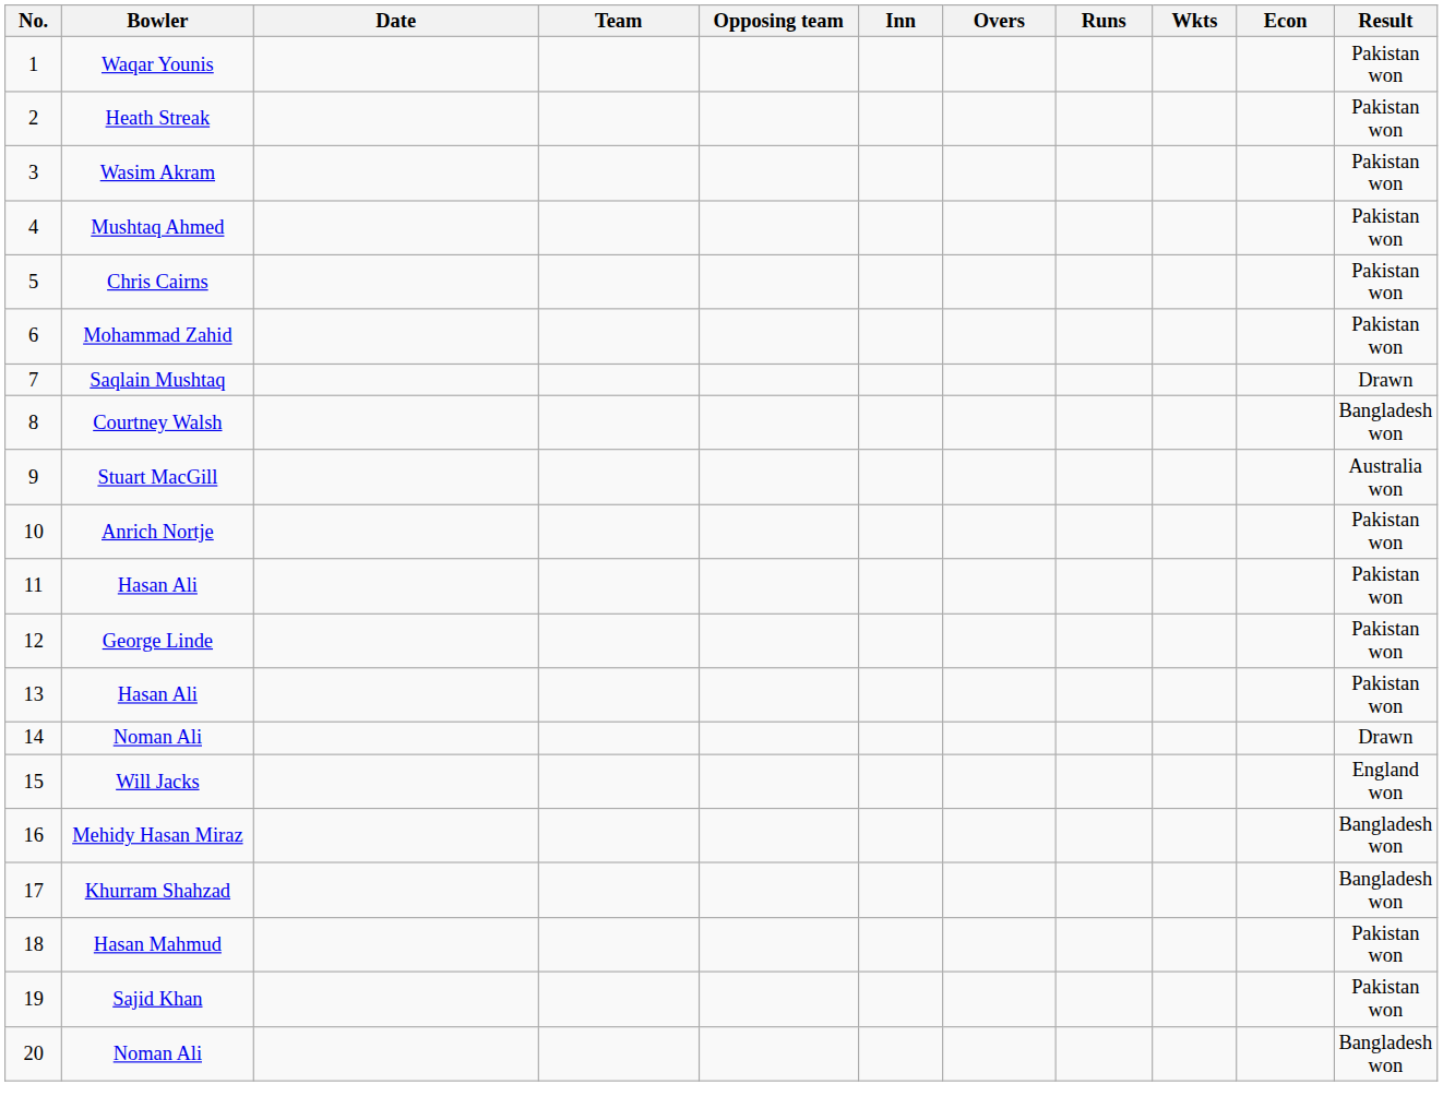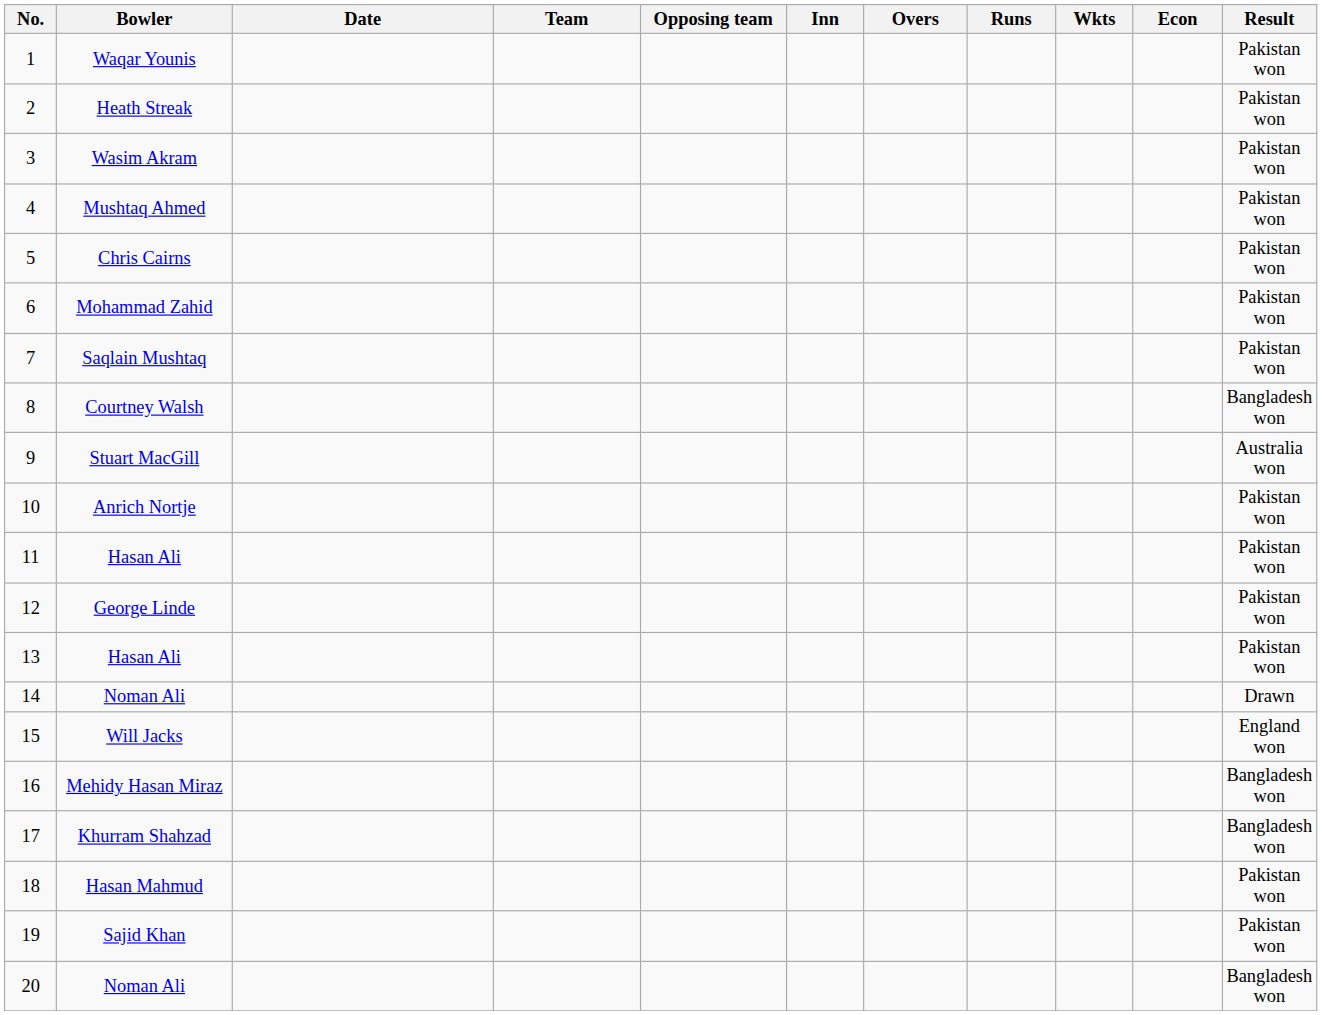Saqlain Mushtaq | Result: Drawn -> Pakistan won
